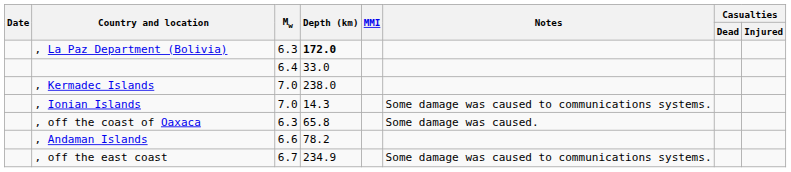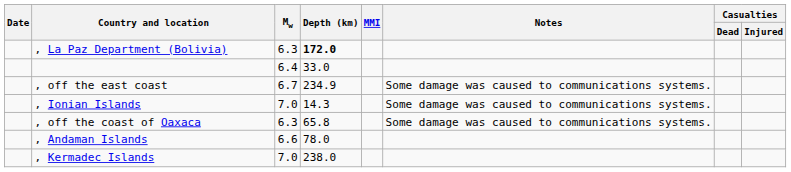rows swapped: , off the east coast <-> , Kermadec Islands
, off the coast of Oaxaca | Notes: Some damage was caused. -> Some damage was caused to communications systems.
, Andaman Islands | Depth (km): 78.2 -> 78.0
